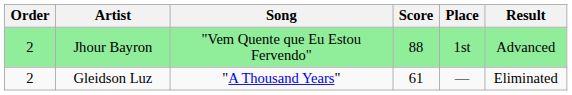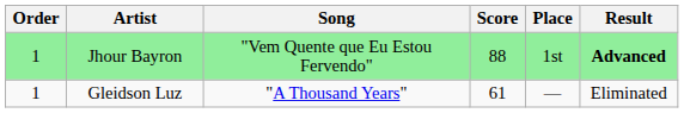Jhour Bayron | Order: 2 -> 1
Jhour Bayron | Result: normal -> bold
Gleidson Luz | Order: 2 -> 1
